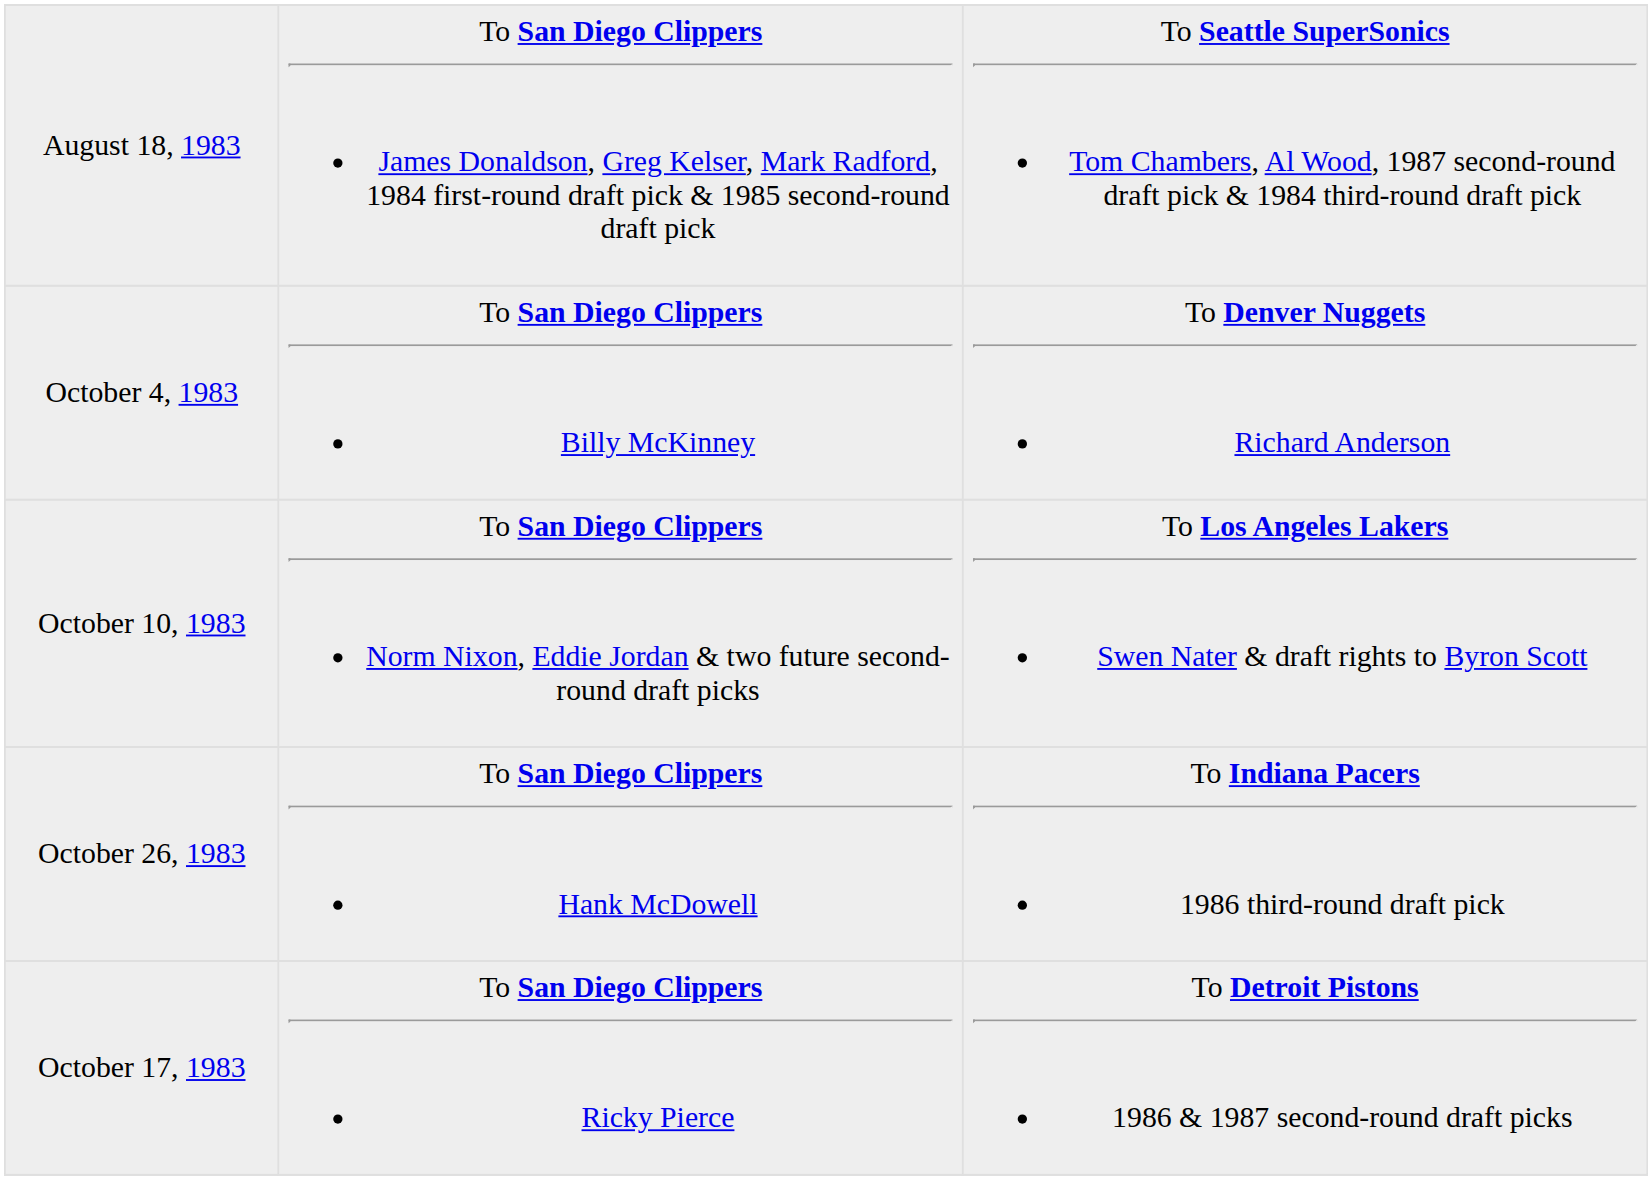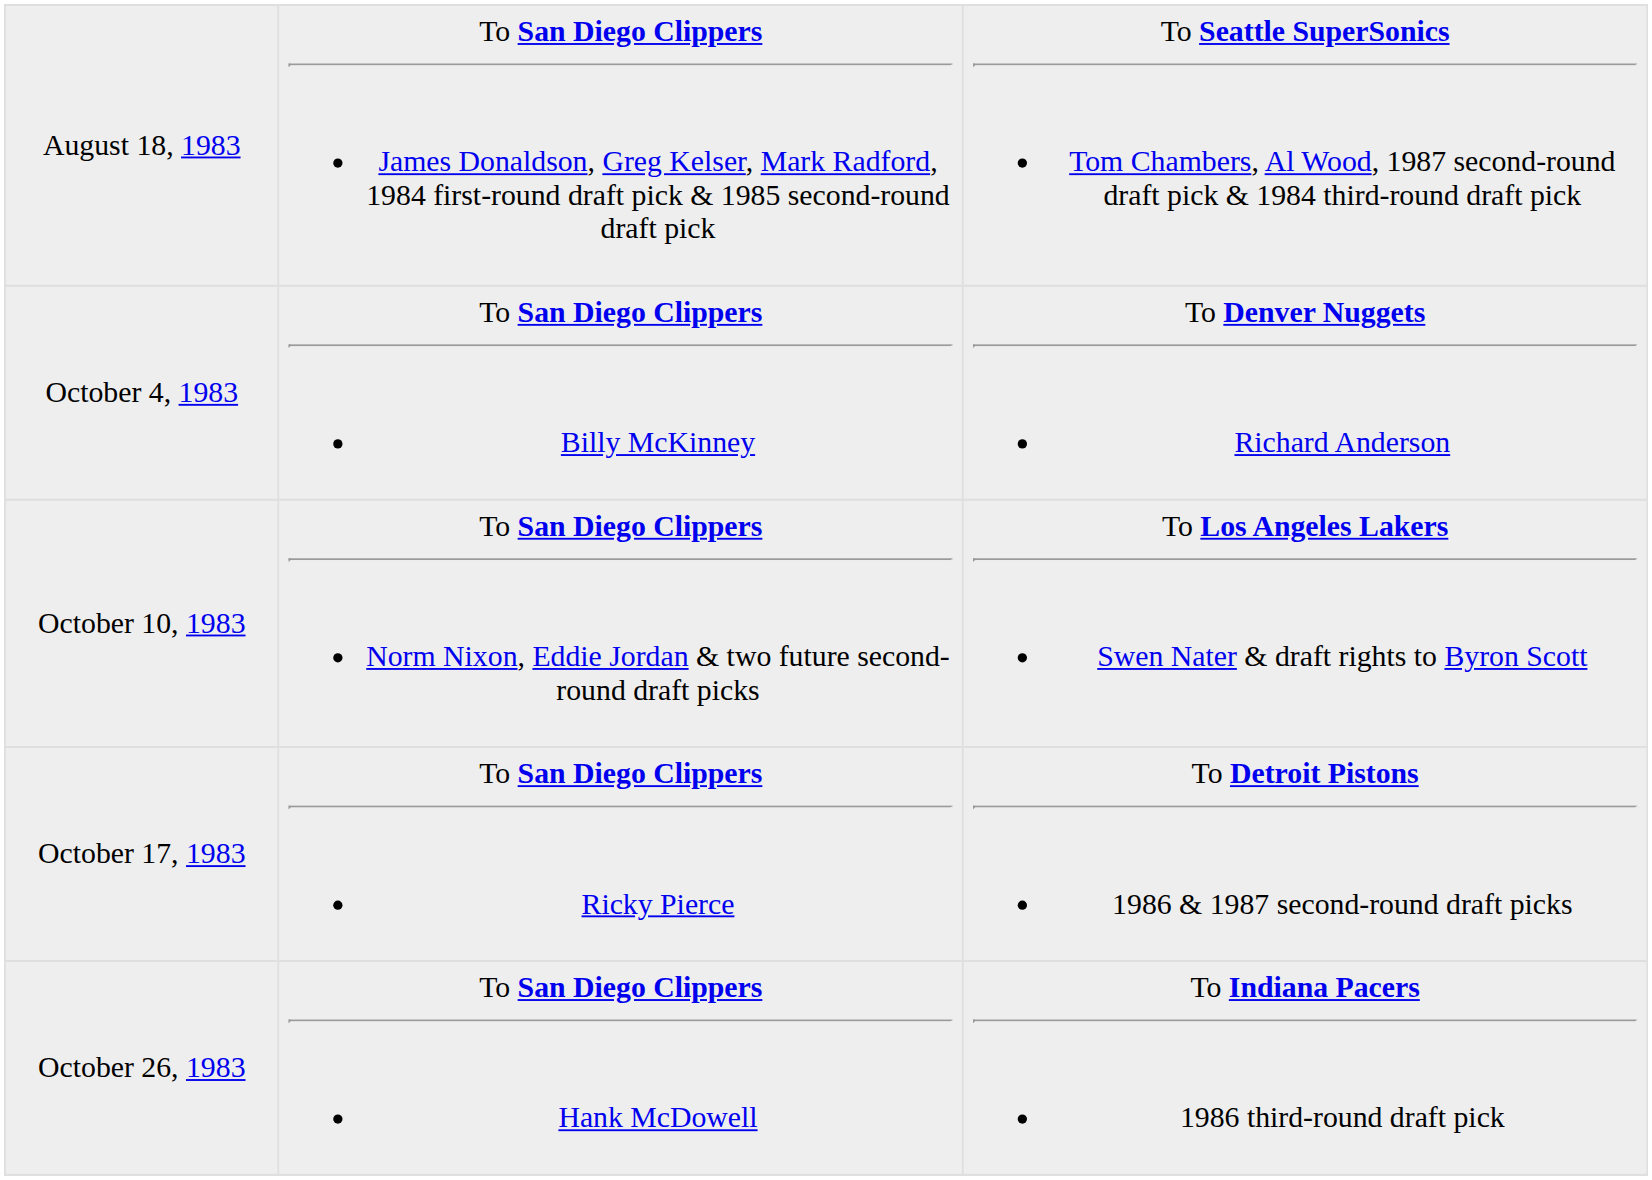rows swapped: October 17, 1983 <-> October 26, 1983
